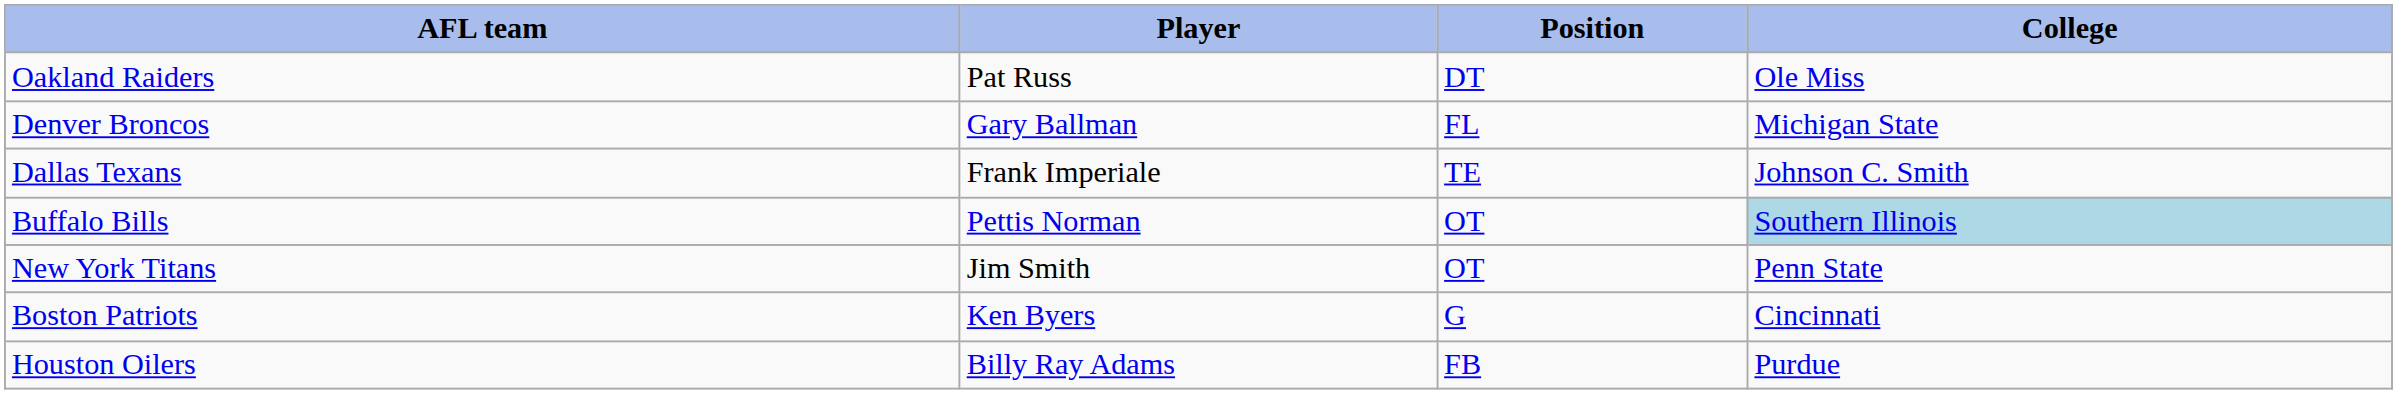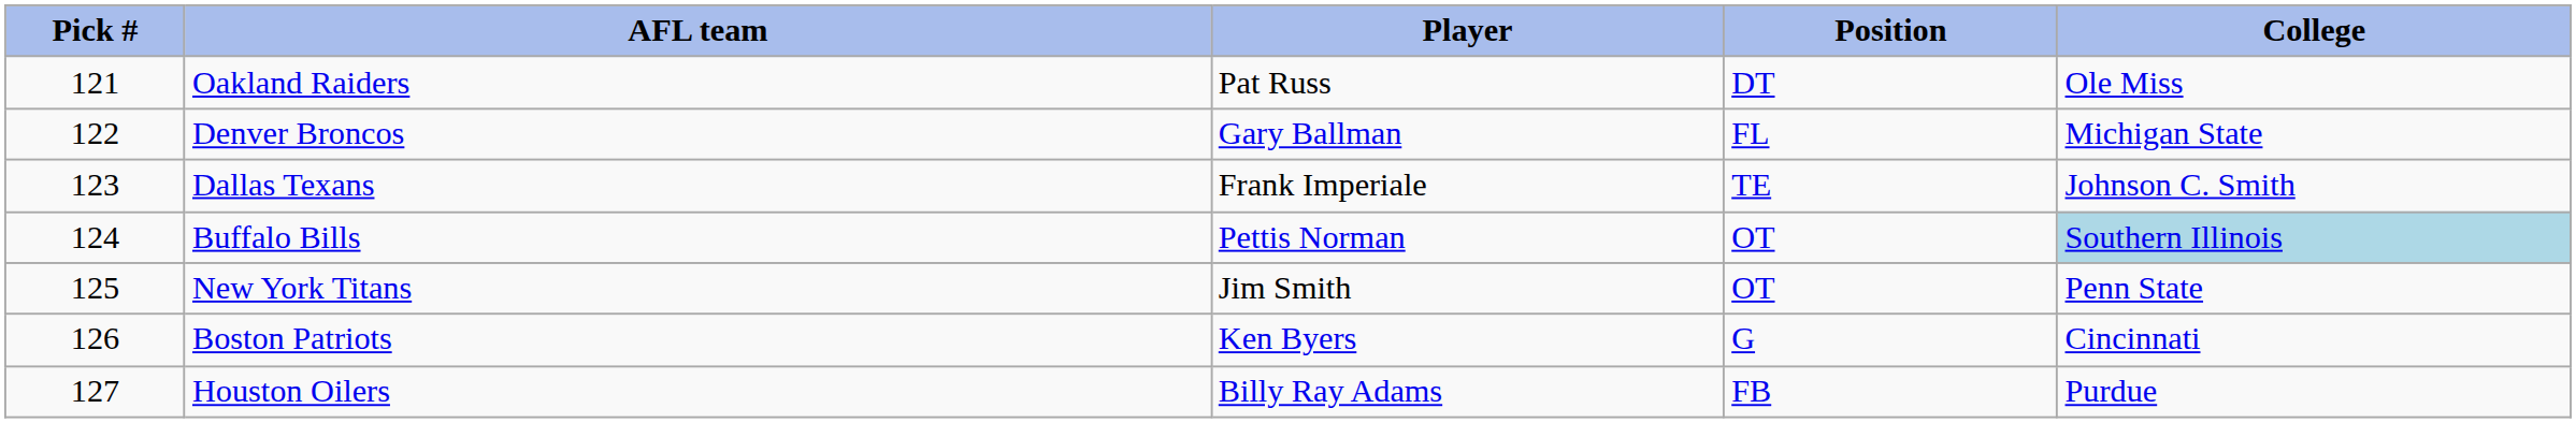+ column: Pick # | 121 | 122 | 123 | 124 | 125 | 126 | 127
